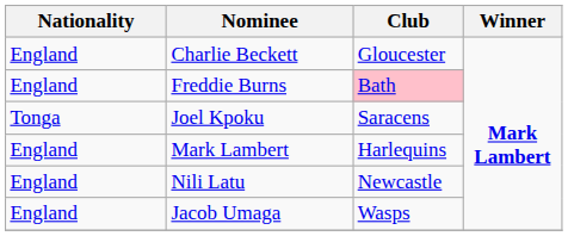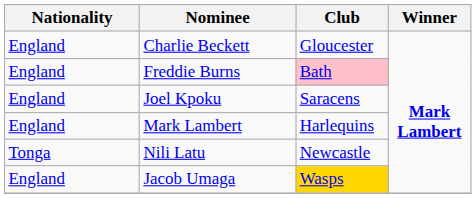Joel Kpoku | Nationality: Tonga -> England
Nili Latu | Nationality: England -> Tonga
Jacob Umaga | Club: no background -> gold background
